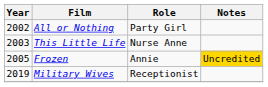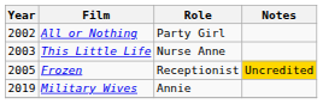Frozen | Role: Annie -> Receptionist
Military Wives | Role: Receptionist -> Annie
